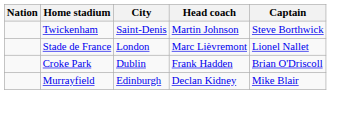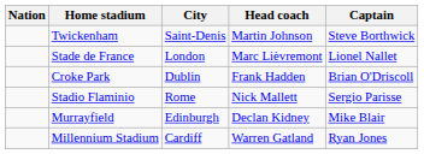+ row: Stadio Flaminio | Rome | Nick Mallett | Sergio Parisse
+ row: Millennium Stadium | Cardiff | Warren Gatland | Ryan Jones
